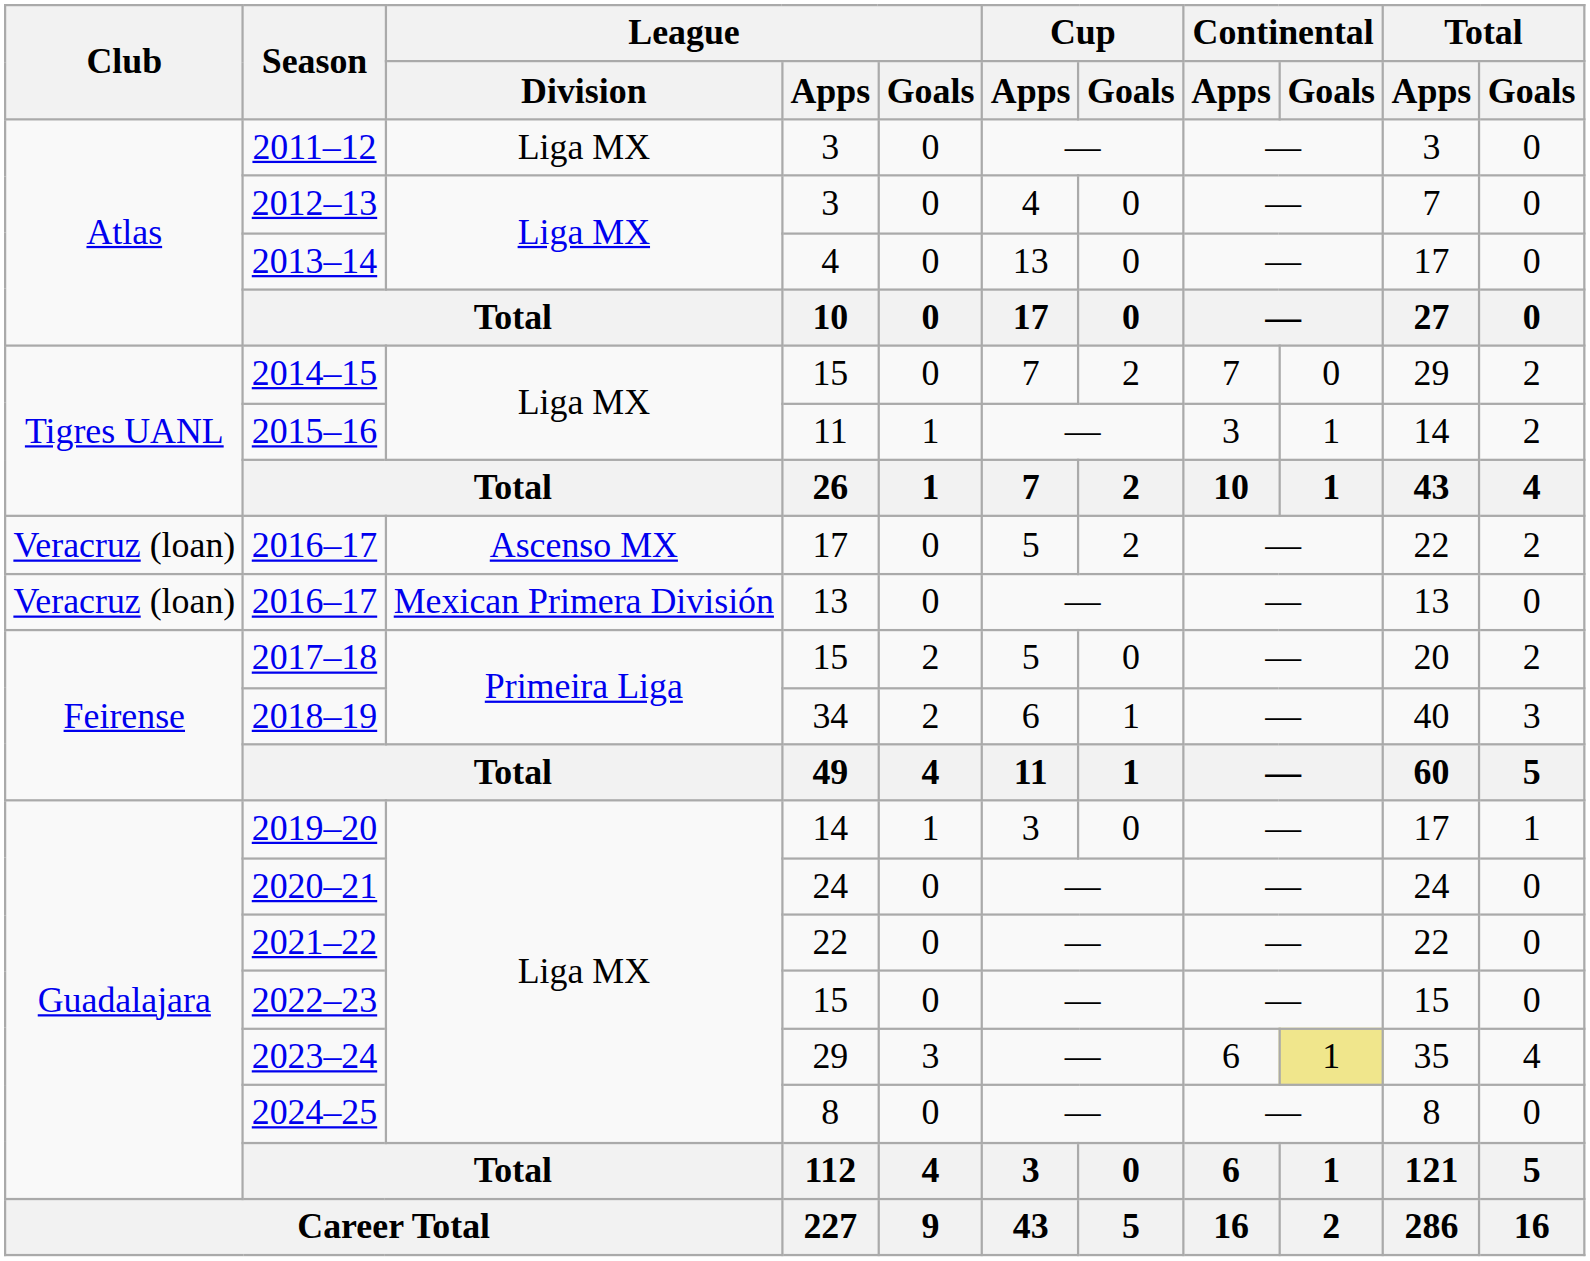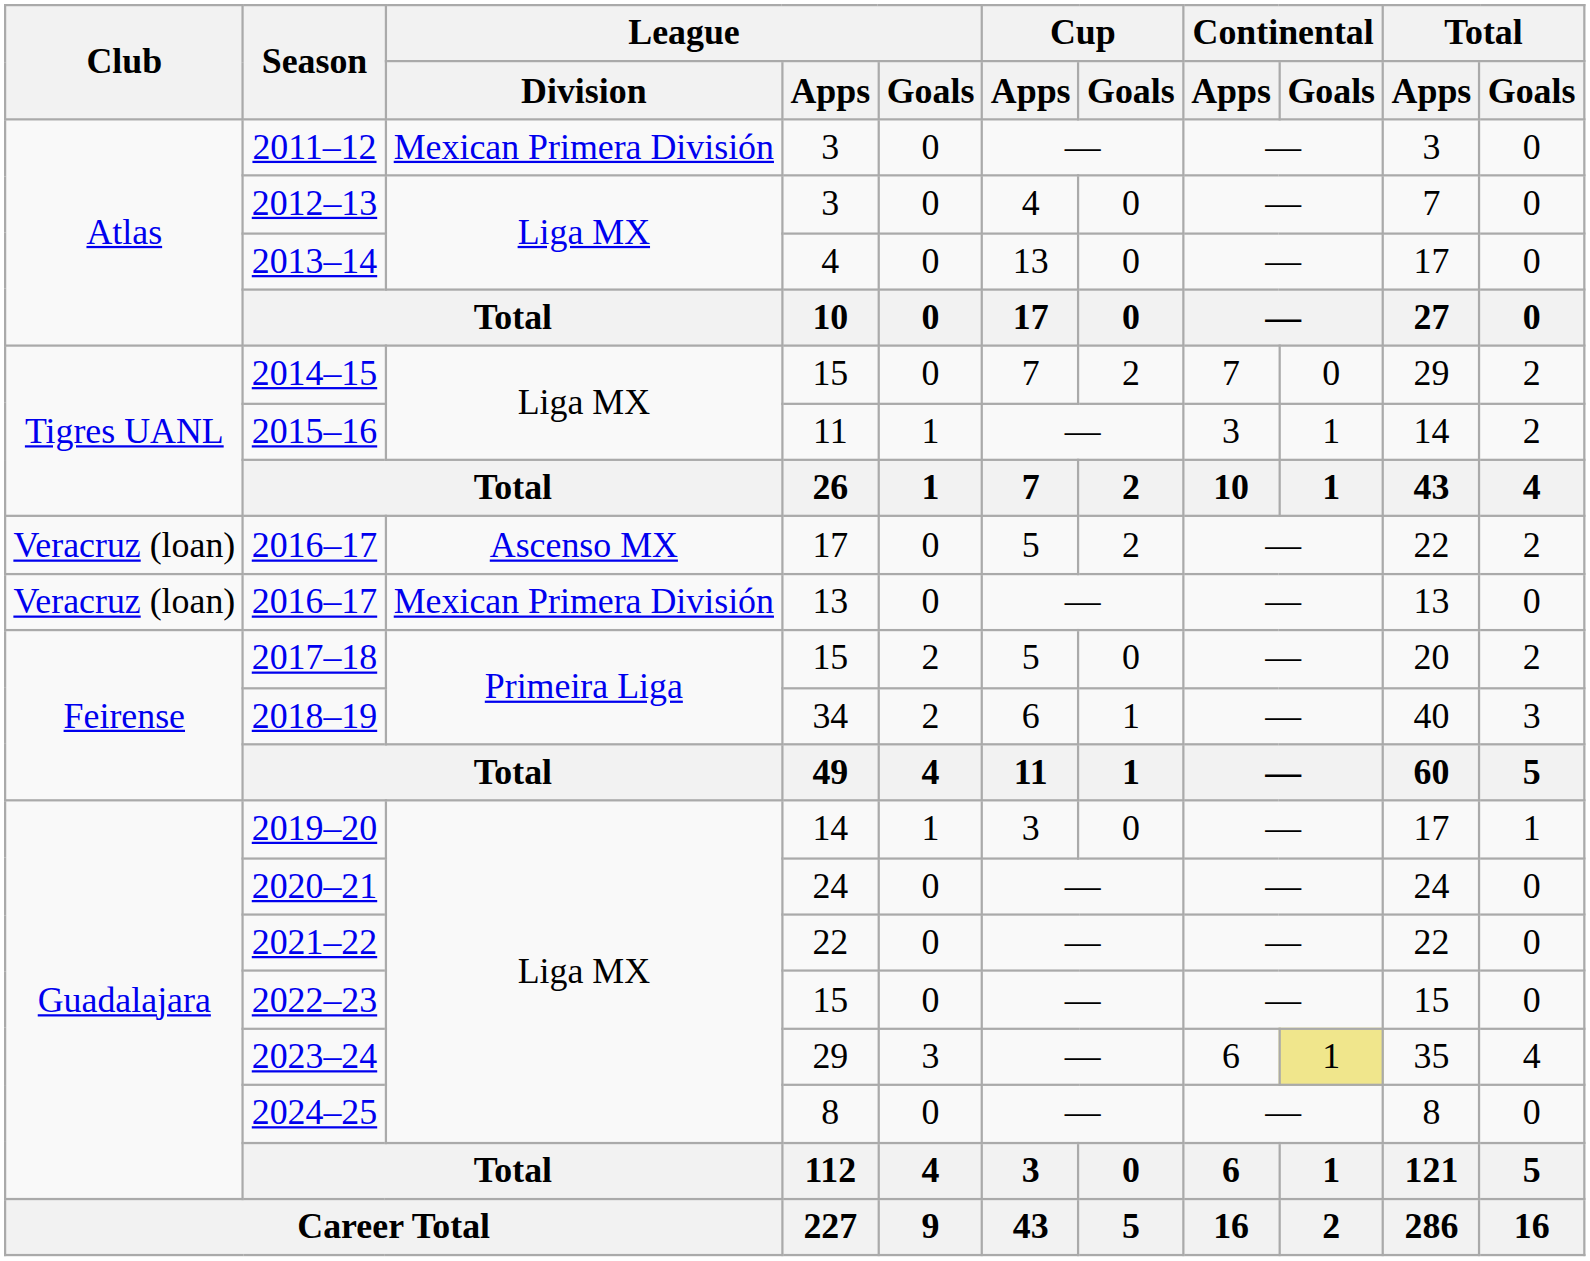2011–12 | League / Division: Liga MX -> Mexican Primera División
